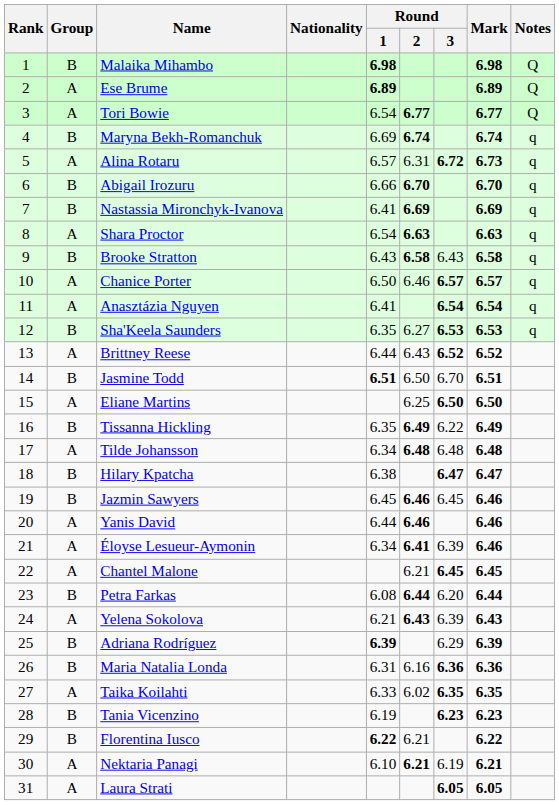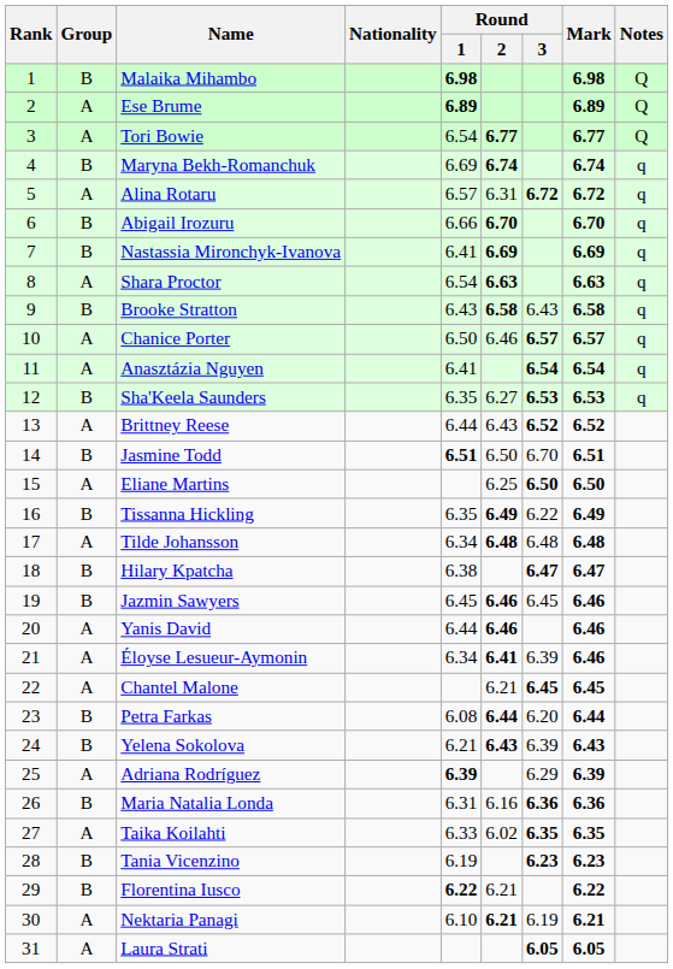Alina Rotaru | Mark: 6.73 -> 6.72
Yelena Sokolova | Group: A -> B
Adriana Rodríguez | Group: B -> A
